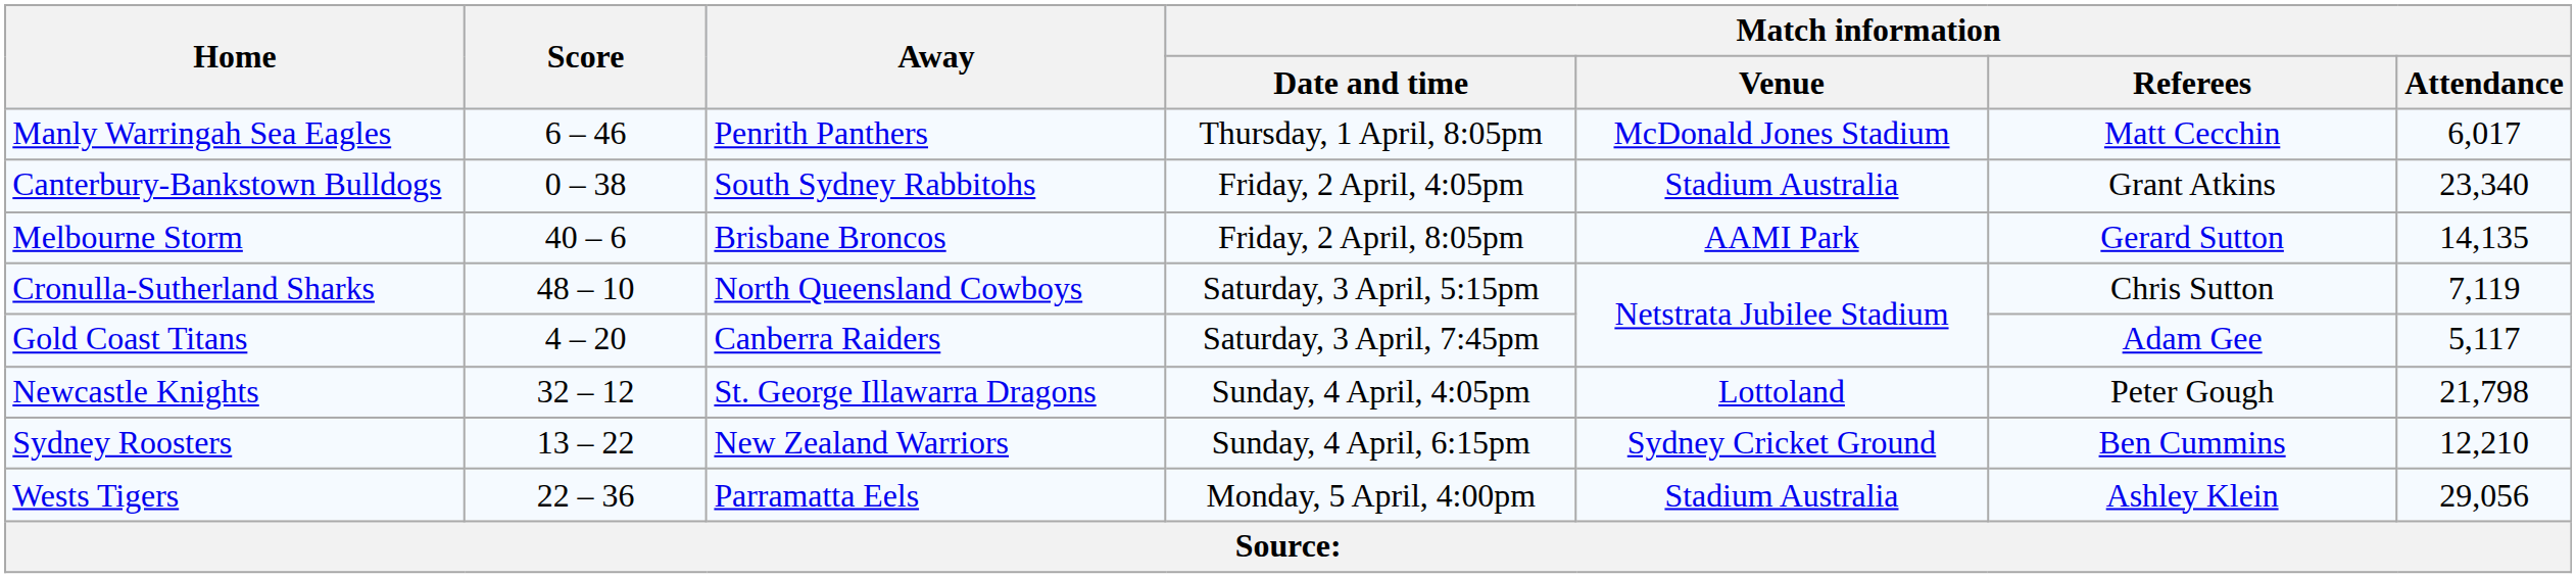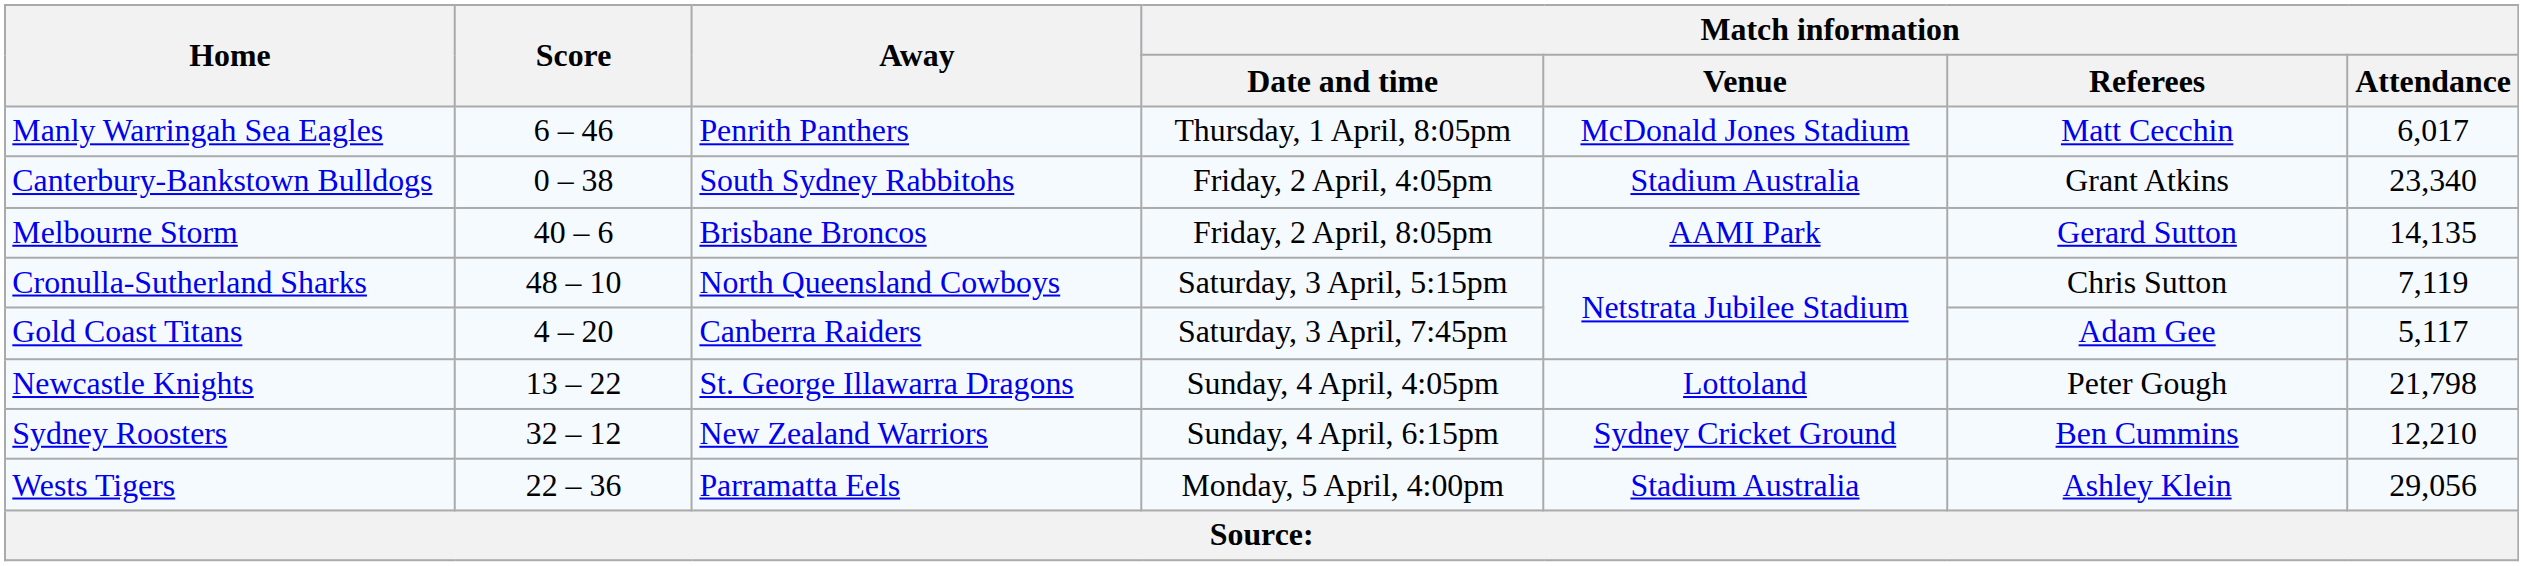Newcastle Knights | Score: 32 – 12 -> 13 – 22
Sydney Roosters | Score: 13 – 22 -> 32 – 12
